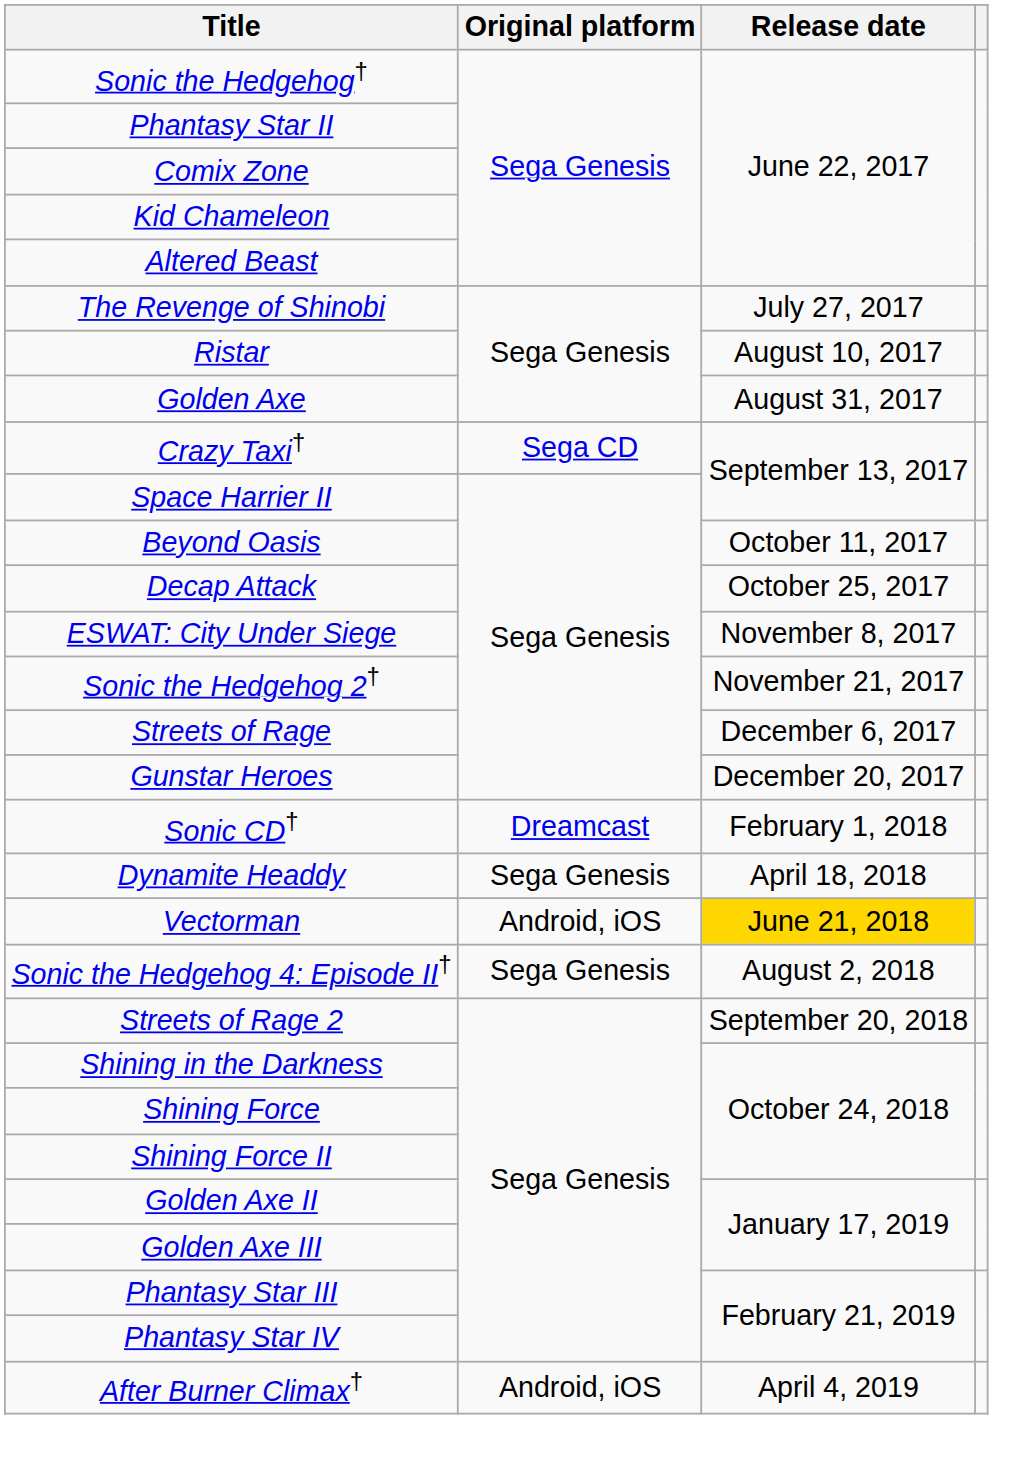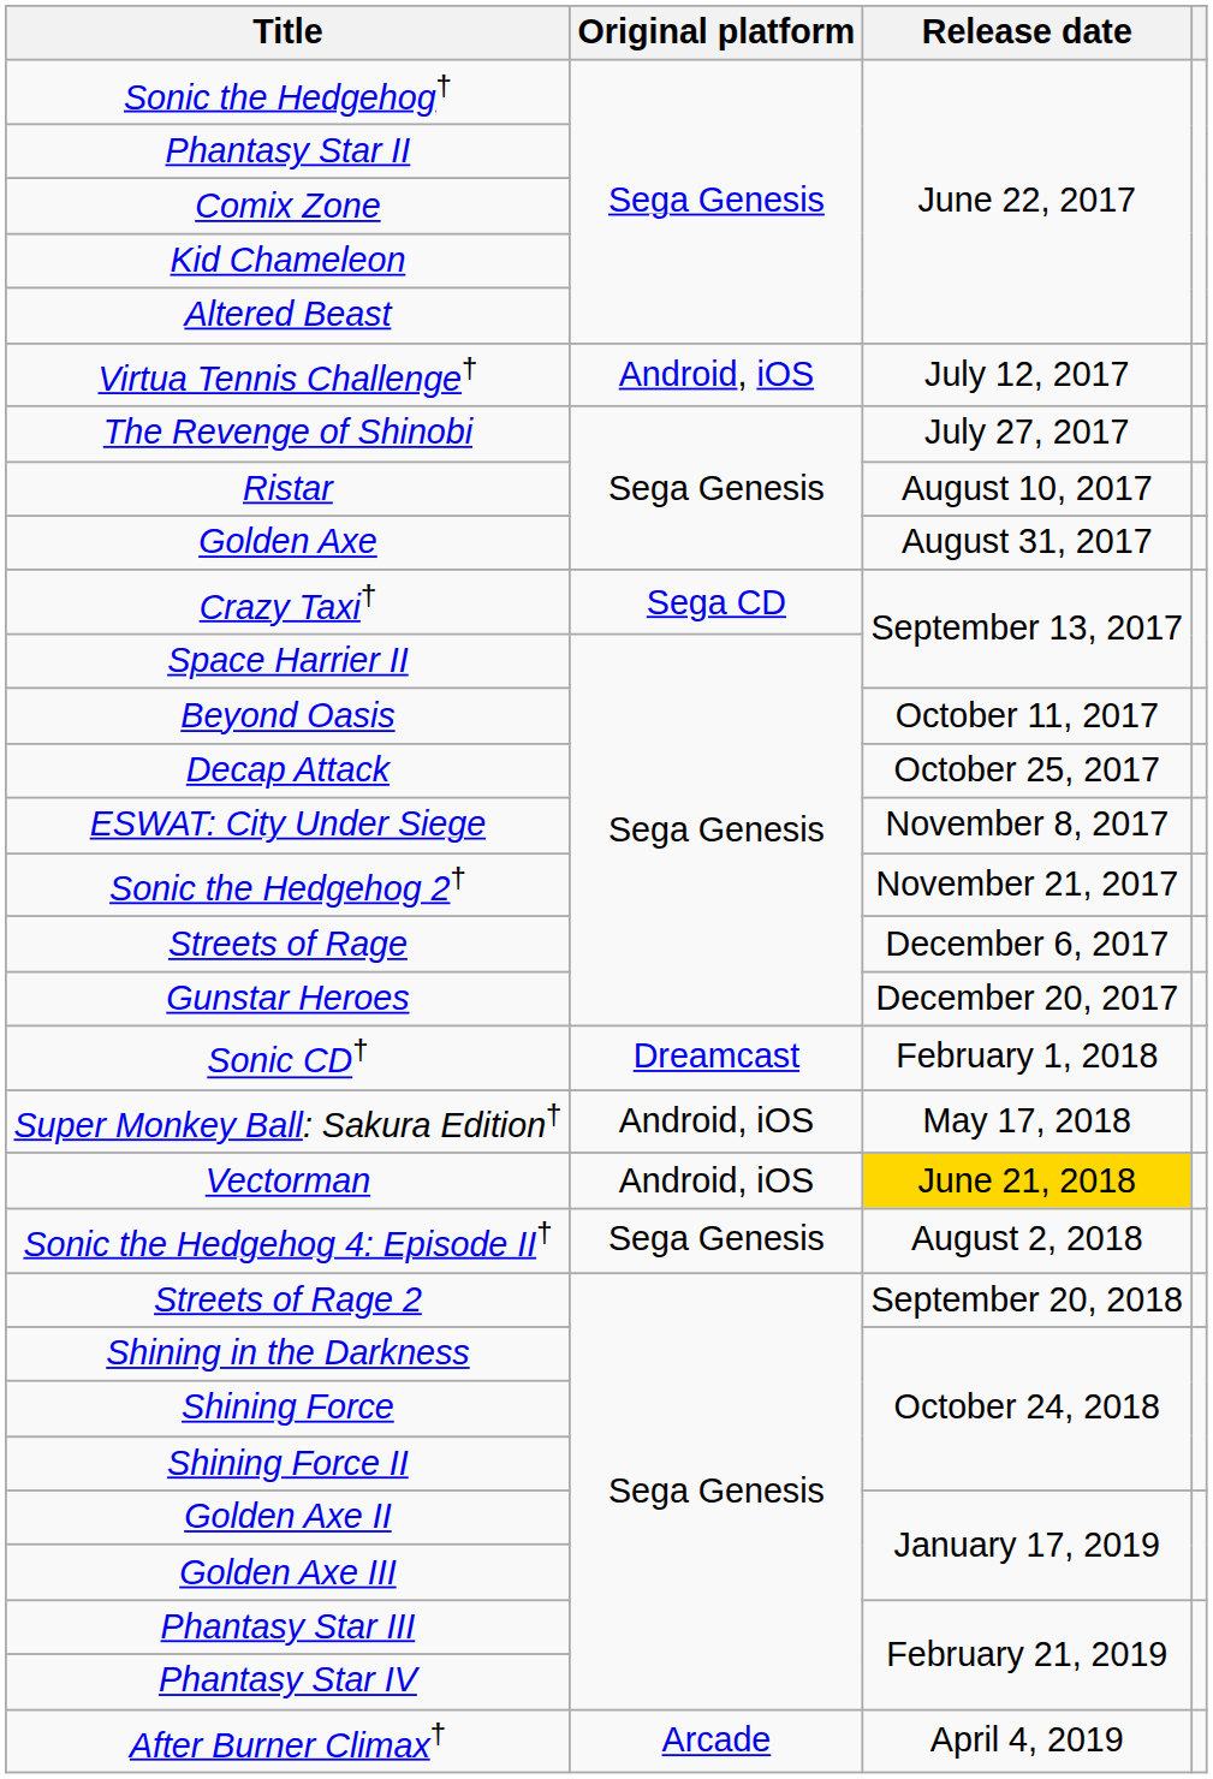+ row: Virtua Tennis Challenge† | Android, iOS | July 12, 2017
- row: Dynamite Headdy | Sega Genesis | April 18, 2018
+ row: Super Monkey Ball: Sakura Edition† | Android, iOS | May 17, 2018
After Burner Climax† | Original platform: Android, iOS -> Arcade
